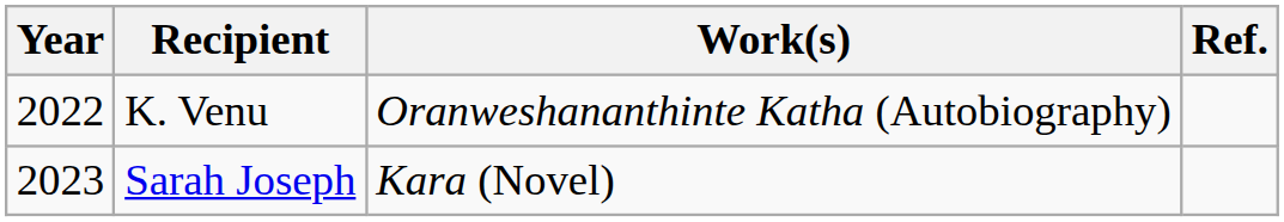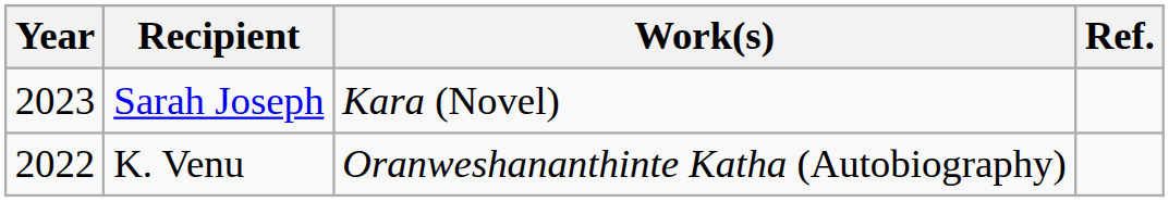rows swapped: K. Venu <-> Sarah Joseph
